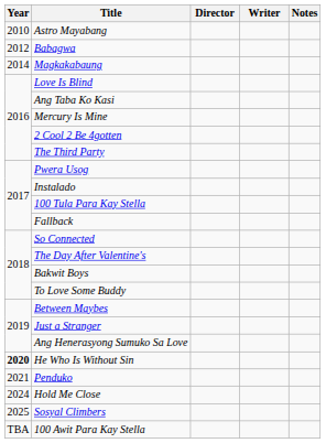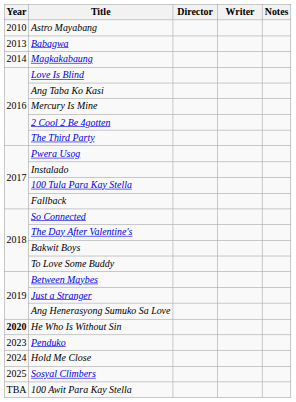Babagwa | Year: 2012 -> 2013
Penduko | Year: 2021 -> 2023
